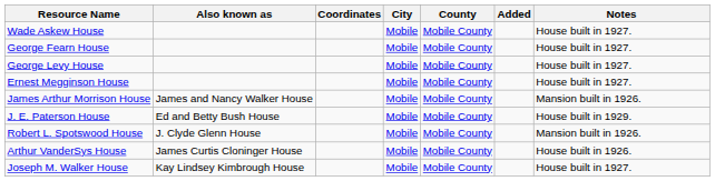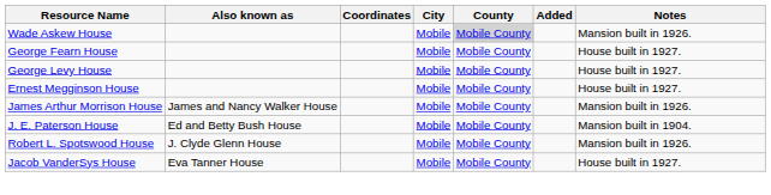Wade Askew House | County: no background -> lightgrey background
Wade Askew House | Notes: House built in 1927. -> Mansion built in 1926.
J. E. Paterson House | Notes: House built in 1929. -> Mansion built in 1904.
- row: Arthur VanderSys House | James Curtis Cloninger House | Mobile | Mobile County | House built in 1926.
+ row: Jacob VanderSys House | Eva Tanner House | Mobile | Mobile County | House built in 1927.
- row: Joseph M. Walker House | Kay Lindsey Kimbrough House | Mobile | Mobile County | House built in 1927.
